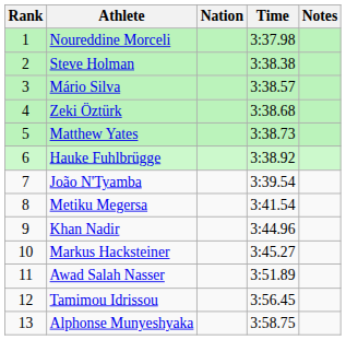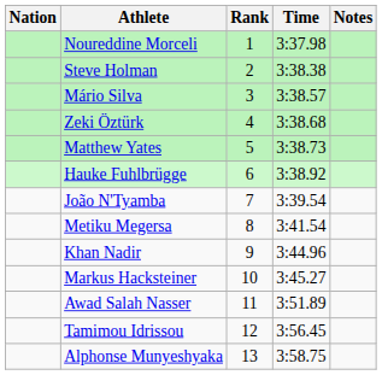columns swapped: Rank <-> Nation
